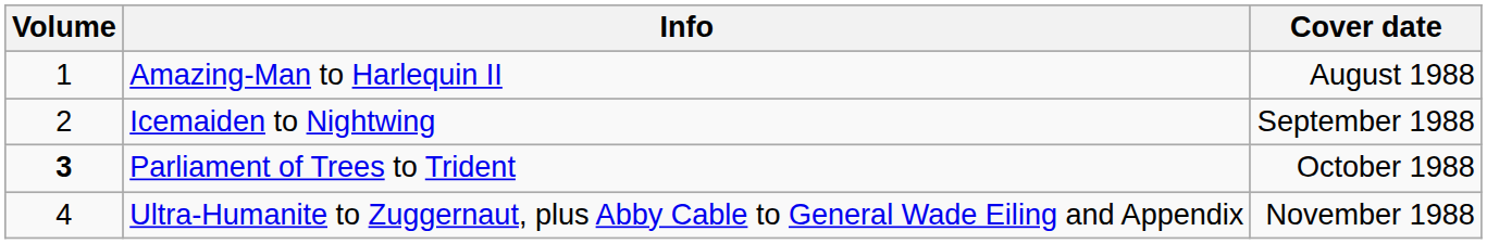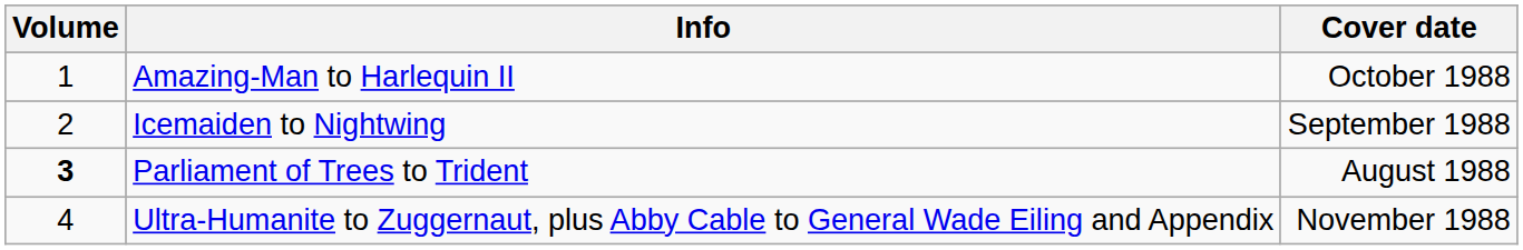Amazing-Man to Harlequin II | Cover date: August 1988 -> October 1988
Parliament of Trees to Trident | Cover date: October 1988 -> August 1988
